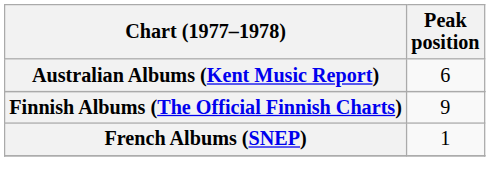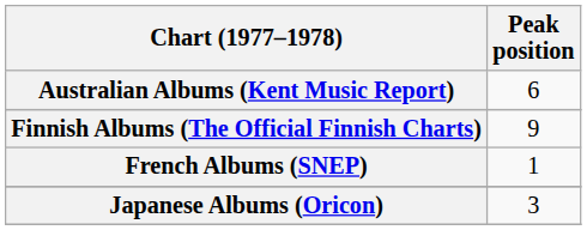+ row: Japanese Albums (Oricon) | 3
